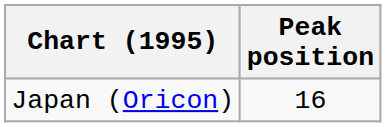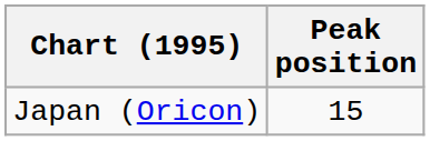Japan (Oricon) | Peak position: 16 -> 15
